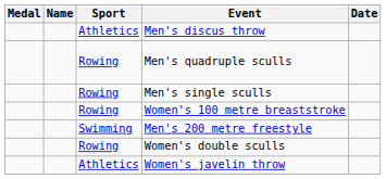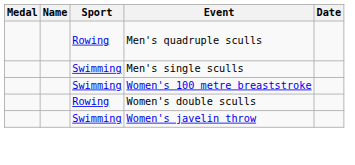- row: Athletics | Men's discus throw
Men's single sculls | Sport: Rowing -> Swimming
Women's 100 metre breaststroke | Sport: Rowing -> Swimming
- row: Swimming | Men's 200 metre freestyle
Women's javelin throw | Sport: Athletics -> Swimming
